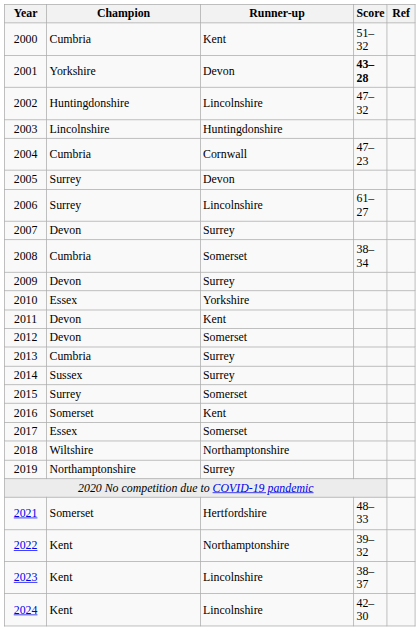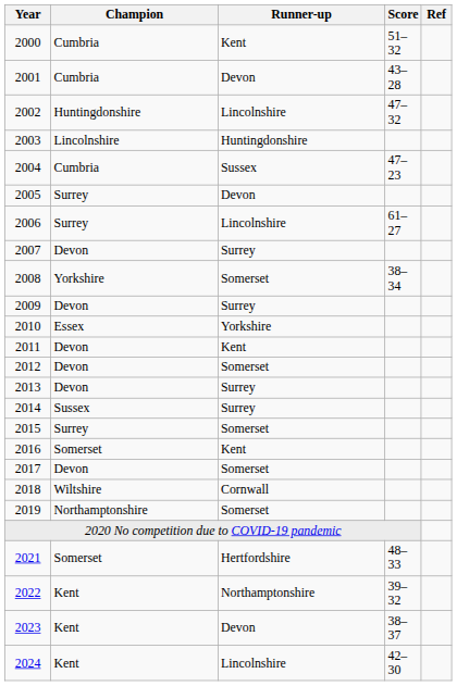2001 | Champion: Yorkshire -> Cumbria
2001 | Score: bold -> normal
2004 | Runner-up: Cornwall -> Sussex
2008 | Champion: Cumbria -> Yorkshire
2013 | Champion: Cumbria -> Devon
2017 | Champion: Essex -> Devon
2018 | Runner-up: Northamptonshire -> Cornwall
2019 | Runner-up: Surrey -> Somerset
2023 | Runner-up: Lincolnshire -> Devon
